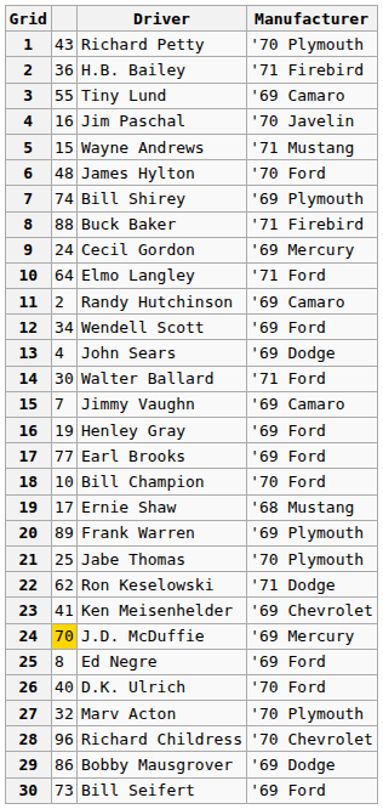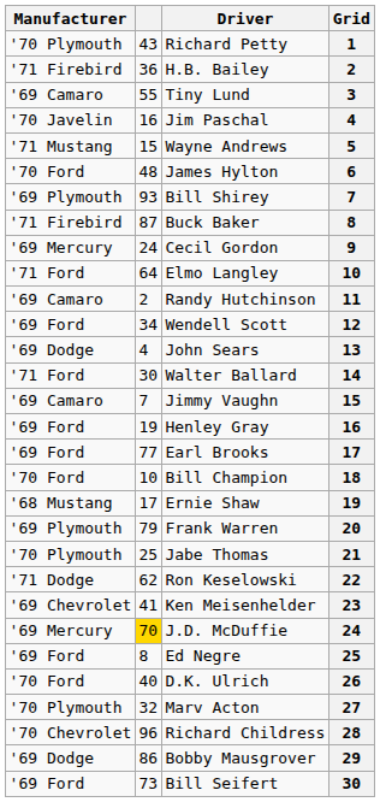columns swapped: Grid <-> Manufacturer
Bill Shirey | column 2: 74 -> 93
Buck Baker | column 2: 88 -> 87
Frank Warren | column 2: 89 -> 79
